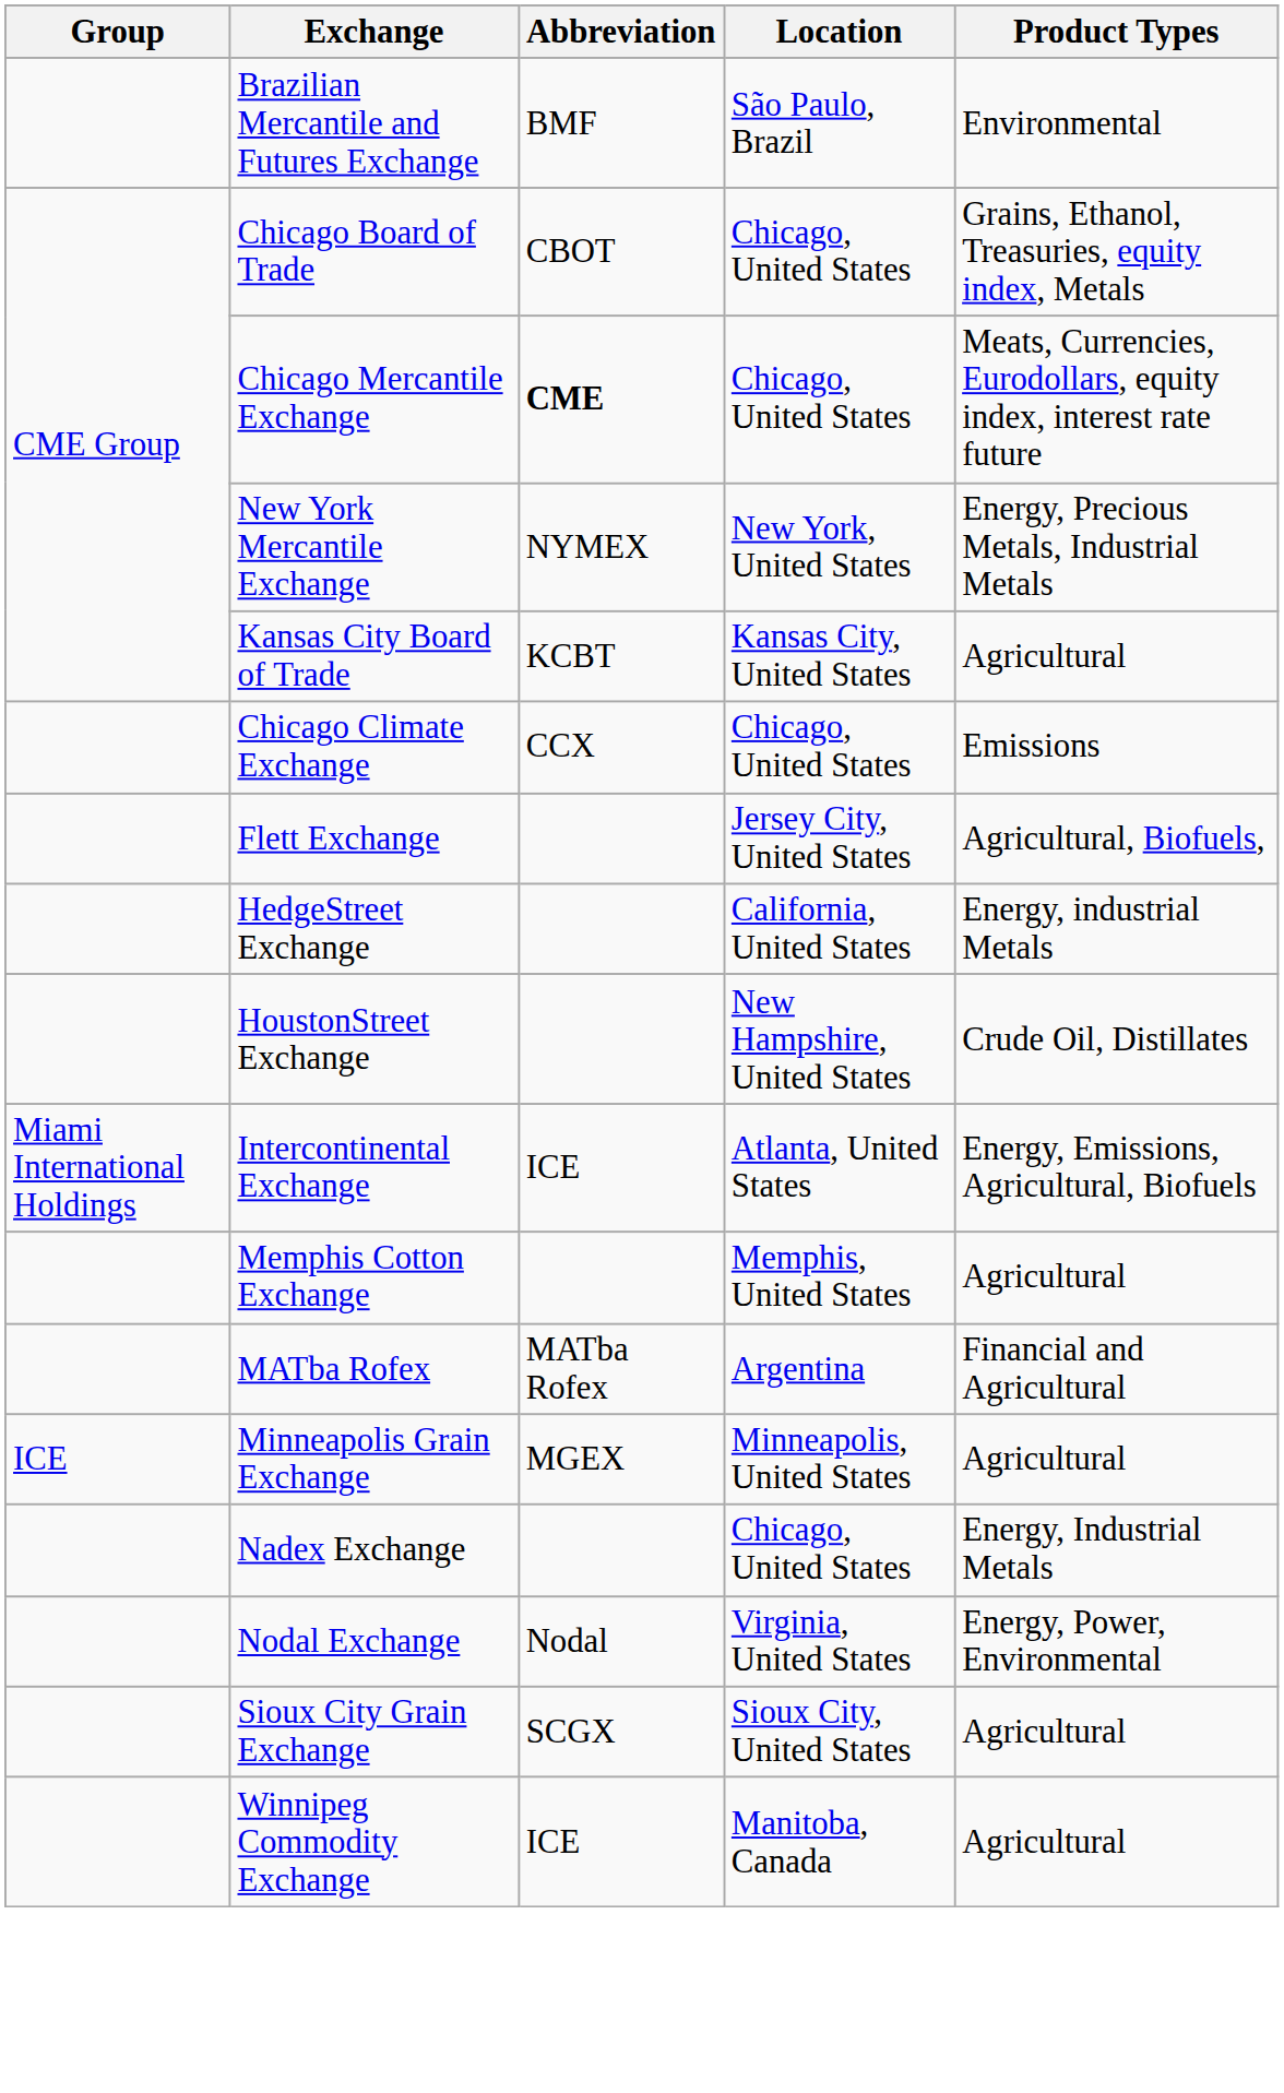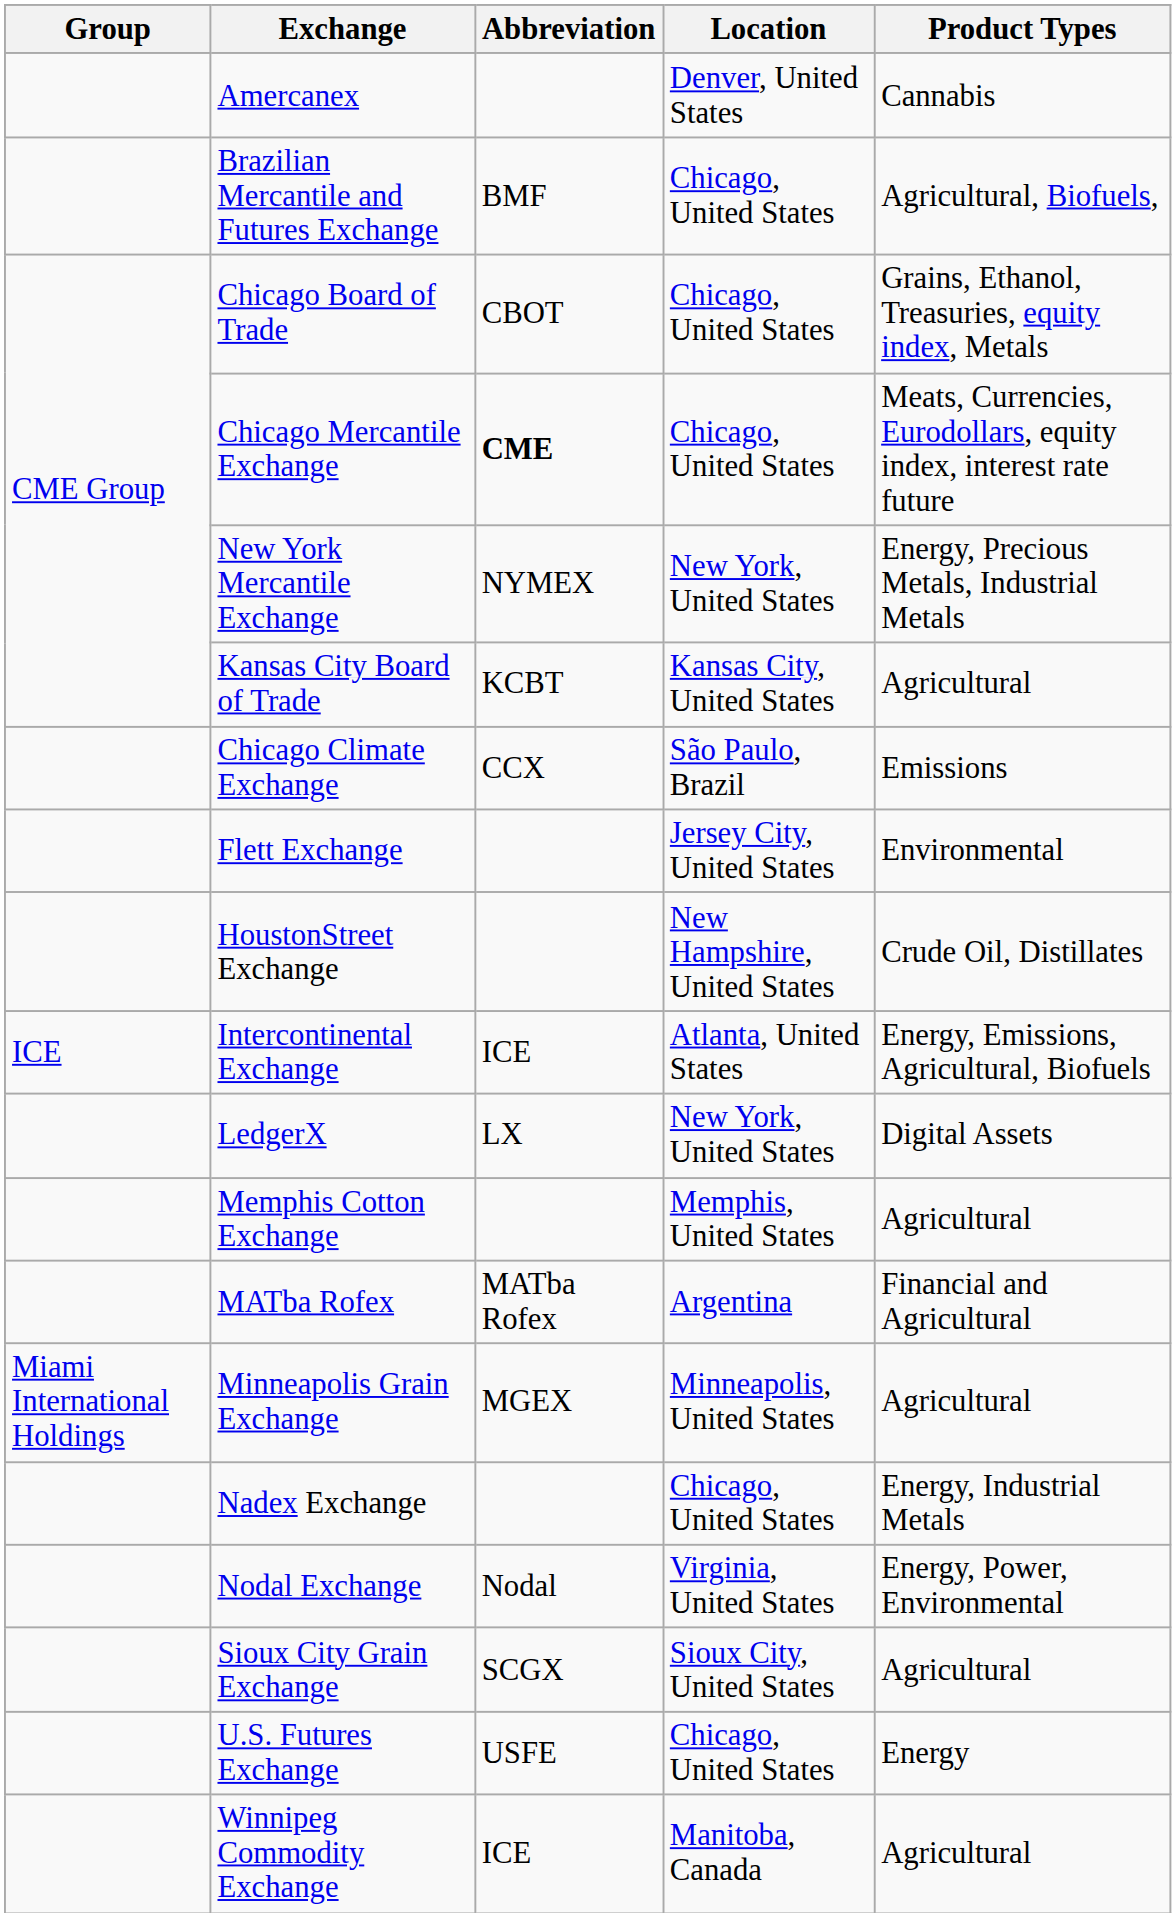+ row: Amercanex | Denver, United States | Cannabis
Brazilian Mercantile and Futures Exchange | Location: São Paulo, Brazil -> Chicago, United States
Brazilian Mercantile and Futures Exchange | Product Types: Environmental -> Agricultural, Biofuels,
Chicago Climate Exchange | Location: Chicago, United States -> São Paulo, Brazil
Flett Exchange | Product Types: Agricultural, Biofuels, -> Environmental
- row: HedgeStreet Exchange | California, United States | Energy, industrial Metals
Intercontinental Exchange | Group: Miami International Holdings -> ICE
+ row: LedgerX | LX | New York, United States | Digital Assets
Minneapolis Grain Exchange | Group: ICE -> Miami International Holdings
+ row: U.S. Futures Exchange | USFE | Chicago, United States | Energy
